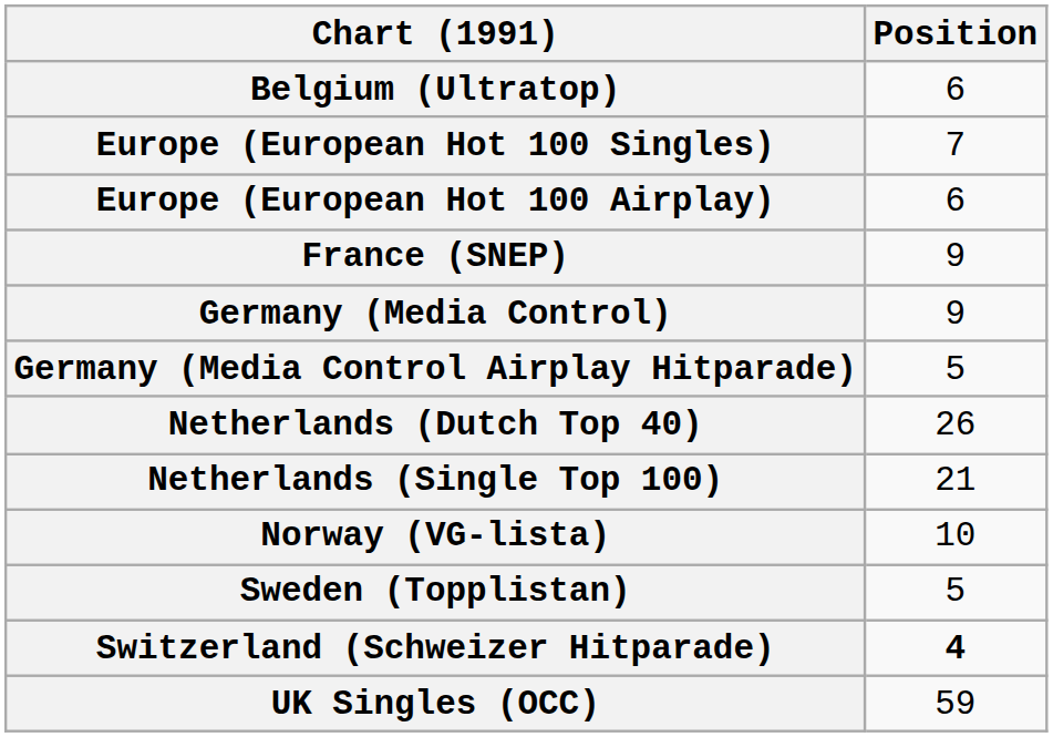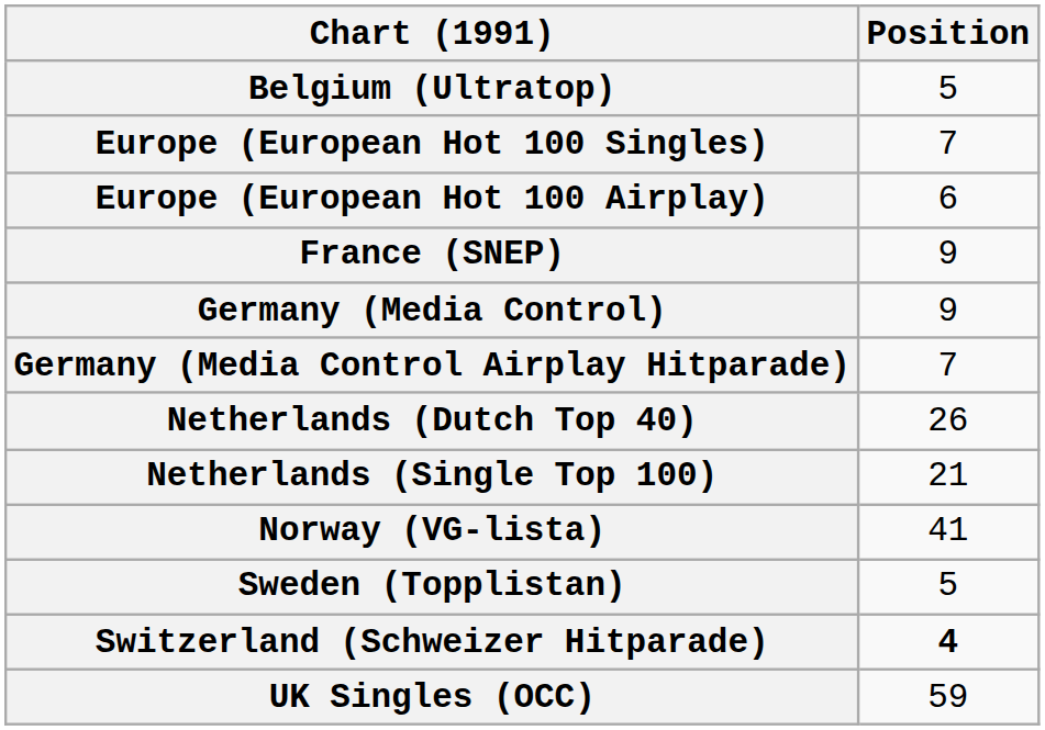Belgium (Ultratop) | Position: 6 -> 5
Germany (Media Control Airplay Hitparade) | Position: 5 -> 7
Norway (VG-lista) | Position: 10 -> 41
